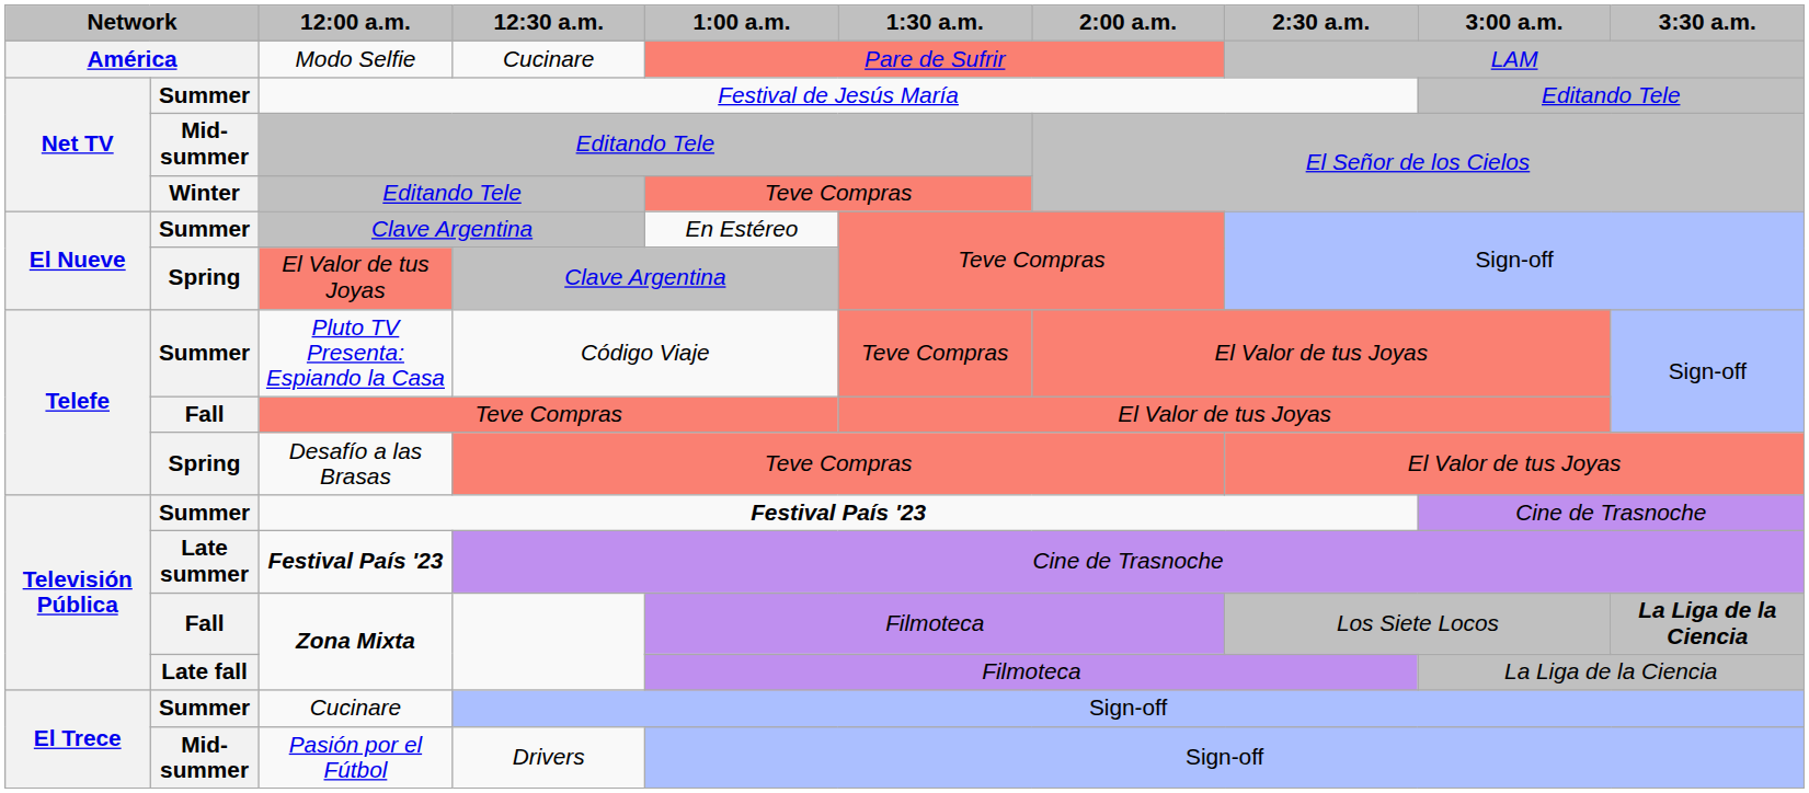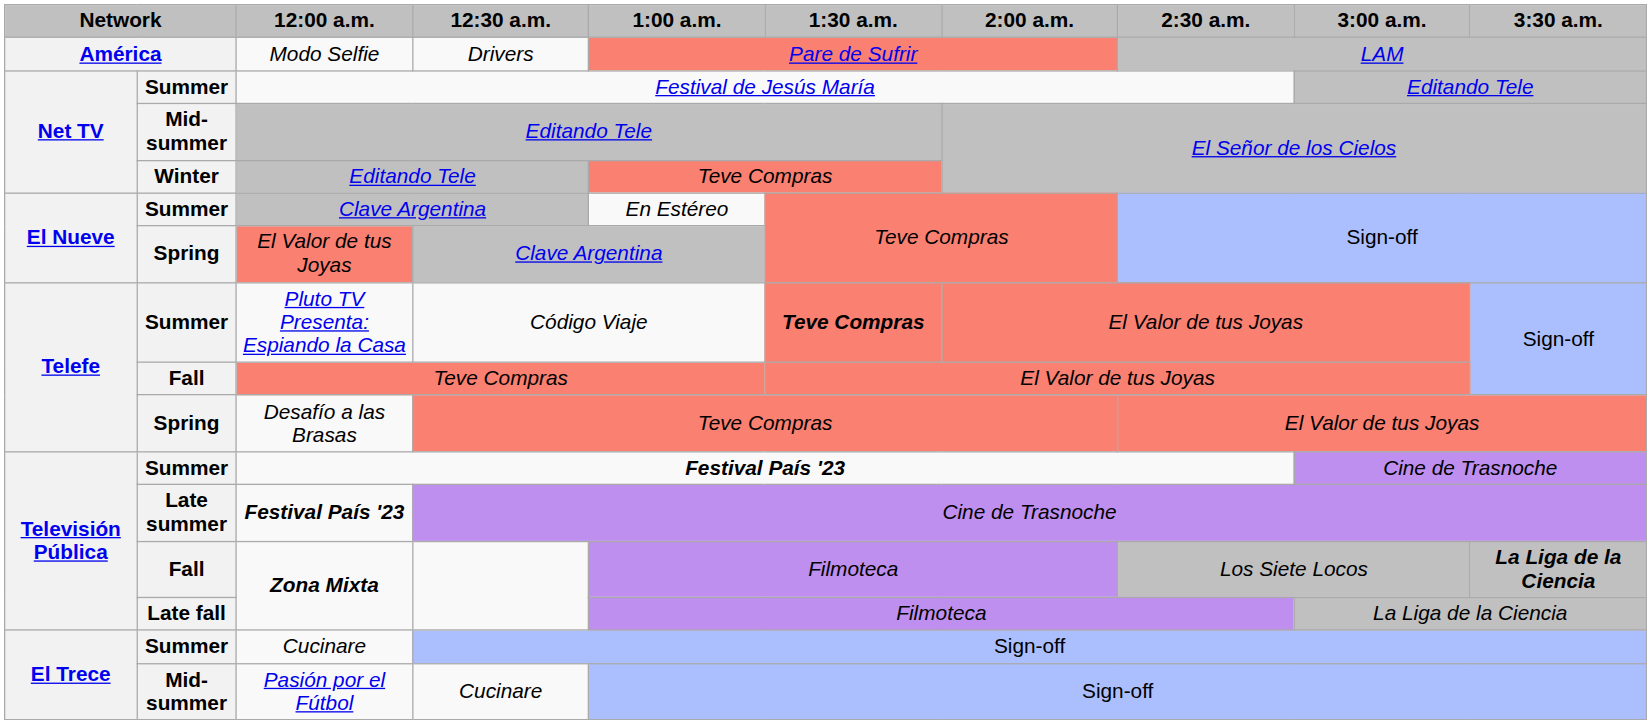Modo Selfie | 12:30 a.m.: Cucinare -> Drivers
Pluto TV Presenta: Espiando la Casa | 1:30 a.m.: normal -> bold
Pasión por el Fútbol | 12:30 a.m.: Drivers -> Cucinare
